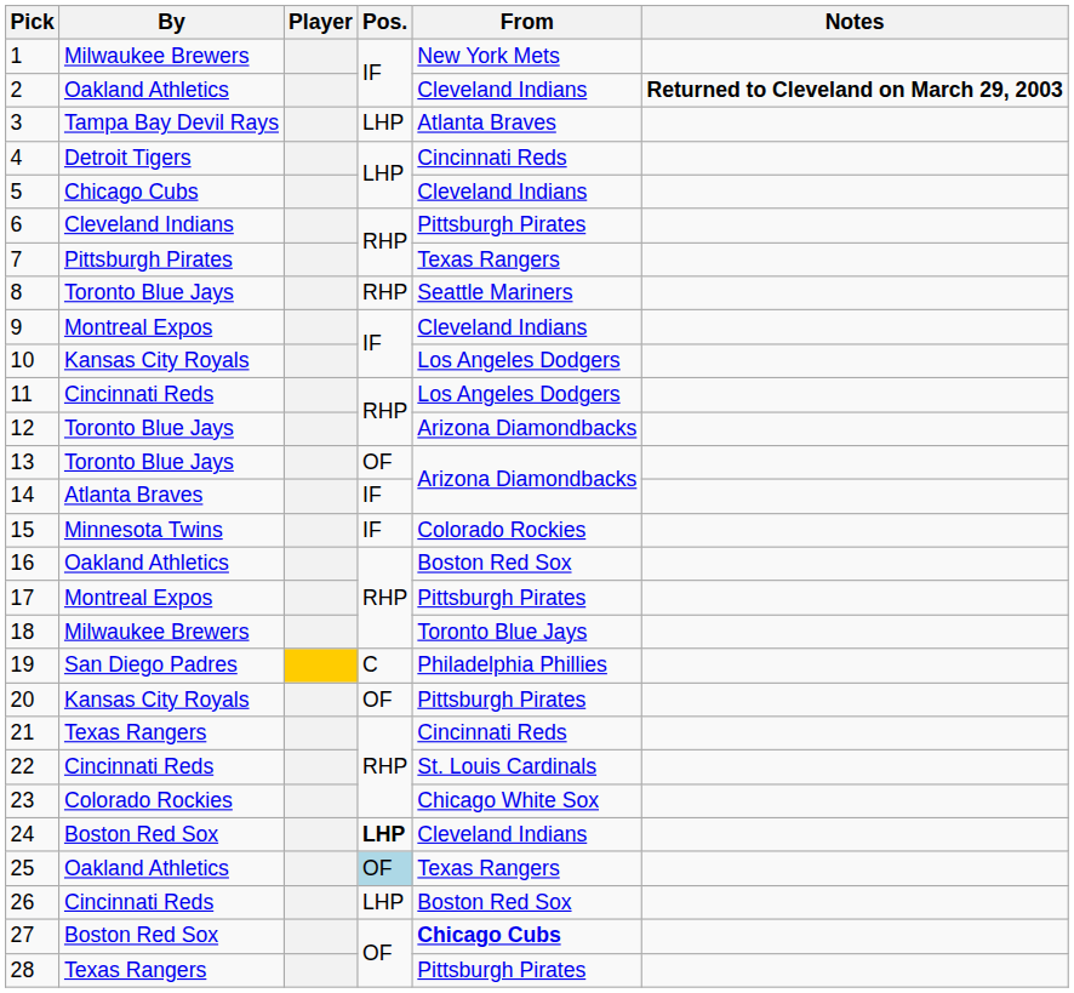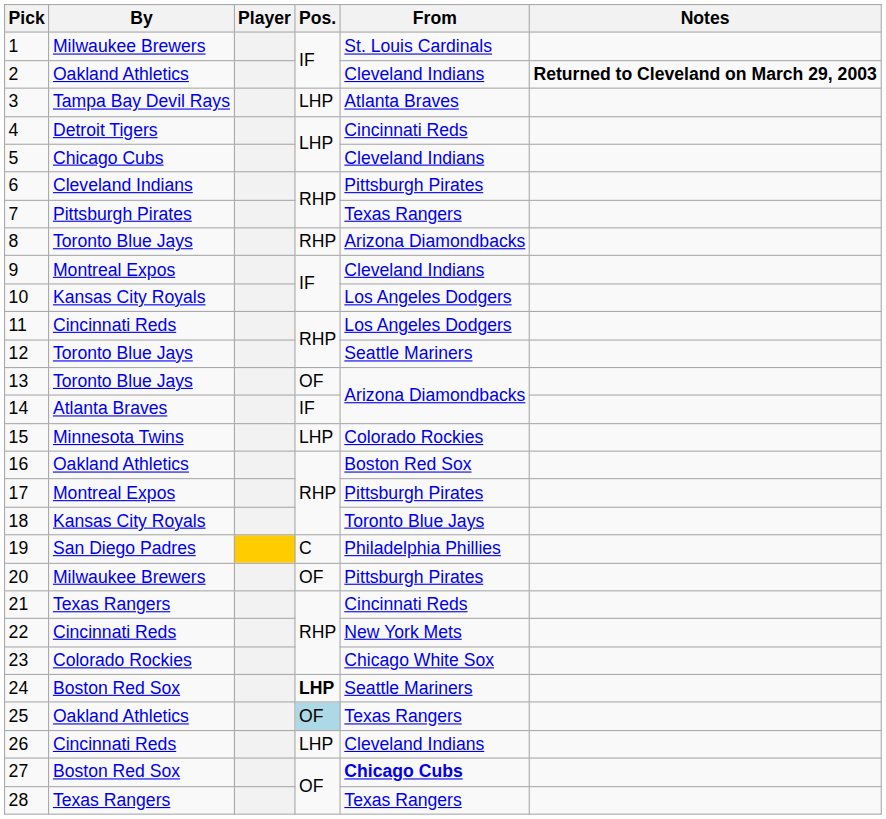1 | From: New York Mets -> St. Louis Cardinals
8 | From: Seattle Mariners -> Arizona Diamondbacks
12 | From: Arizona Diamondbacks -> Seattle Mariners
15 | Pos.: IF -> LHP
18 | By: Milwaukee Brewers -> Kansas City Royals
20 | By: Kansas City Royals -> Milwaukee Brewers
22 | From: St. Louis Cardinals -> New York Mets
24 | From: Cleveland Indians -> Seattle Mariners
26 | From: Boston Red Sox -> Cleveland Indians
28 | From: Pittsburgh Pirates -> Texas Rangers
